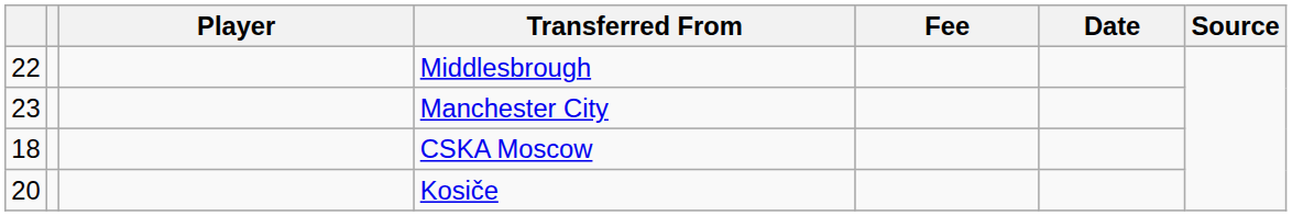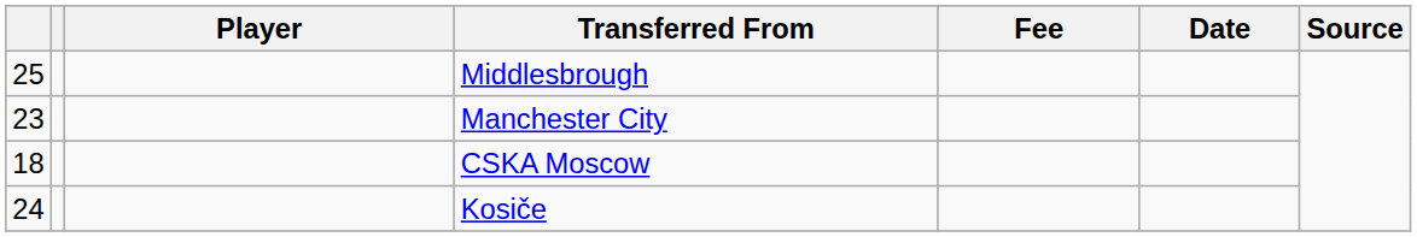Middlesbrough | column 1: 22 -> 25
Kosiče | column 1: 20 -> 24
